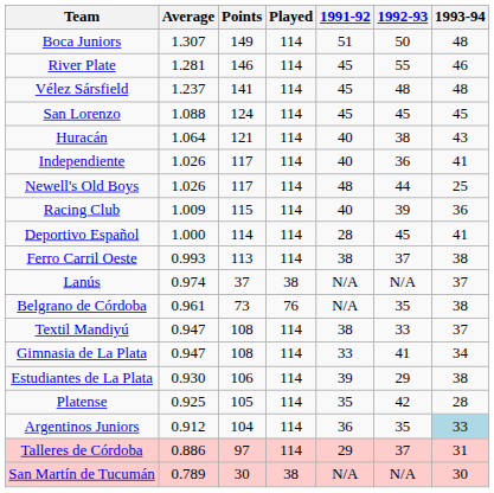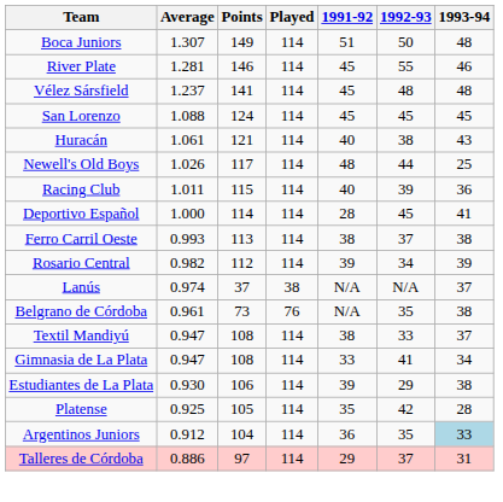Huracán | Average: 1.064 -> 1.061
- row: Independiente | 1.026 | 117 | 114 | 40 | 36 | 41
Racing Club | Average: 1.009 -> 1.011
+ row: Rosario Central | 0.982 | 112 | 114 | 39 | 34 | 39
- row: San Martín de Tucumán | 0.789 | 30 | 38 | N/A | N/A | 30
